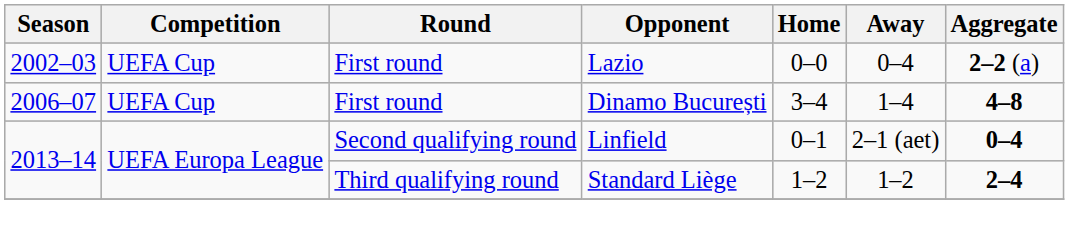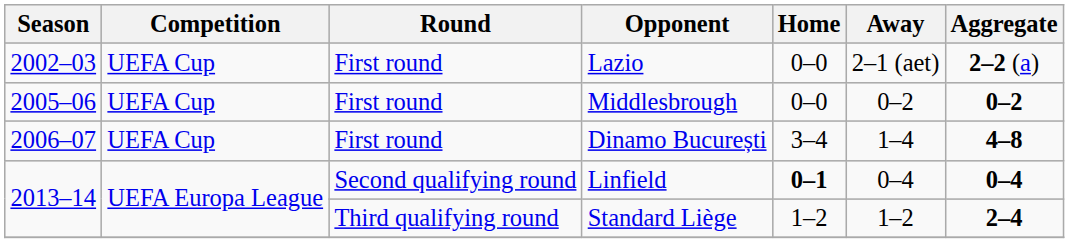Lazio | Away: 0–4 -> 2–1 (aet)
+ row: 2005–06 | UEFA Cup | First round | Middlesbrough | 0–0 | 0–2 | 0–2
Linfield | Home: normal -> bold
Linfield | Away: 2–1 (aet) -> 0–4
